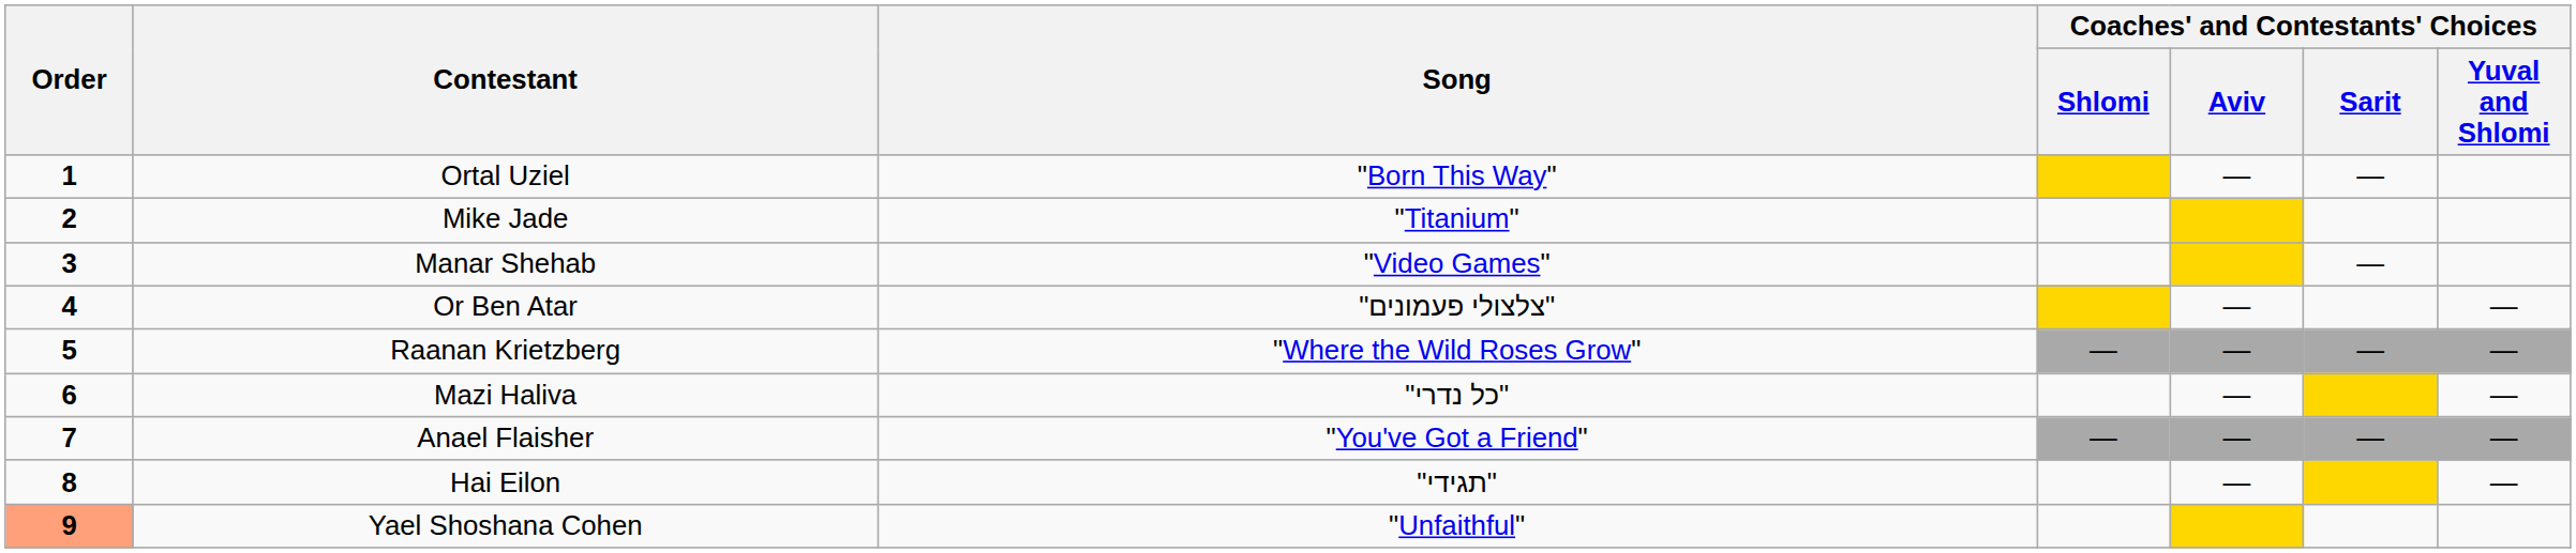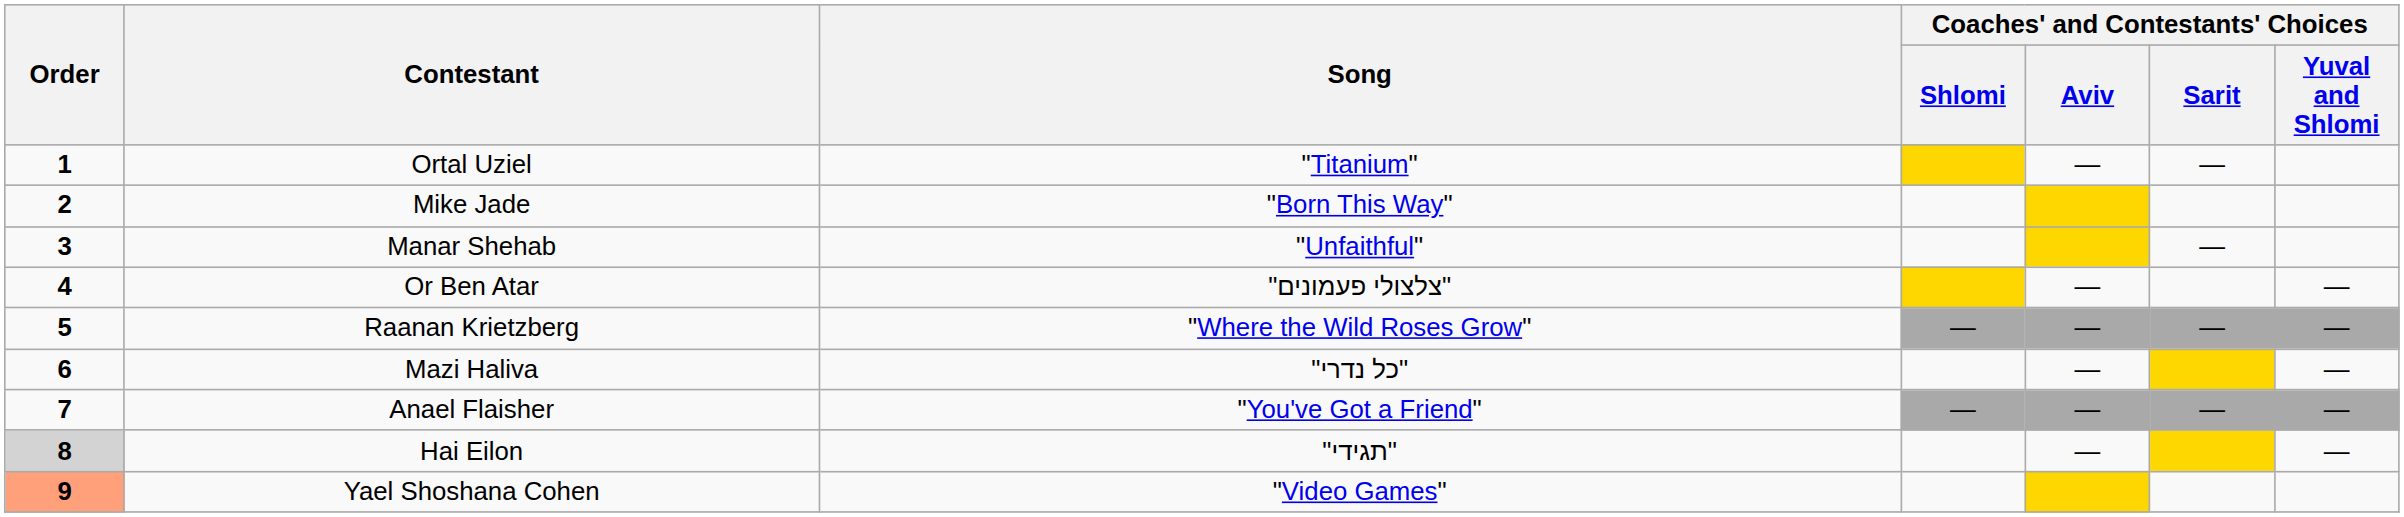Ortal Uziel | Song: "Born This Way" -> "Titanium"
Mike Jade | Song: "Titanium" -> "Born This Way"
Manar Shehab | Song: "Video Games" -> "Unfaithful"
Hai Eilon | Order: no background -> lightgrey background
Yael Shoshana Cohen | Song: "Unfaithful" -> "Video Games"
